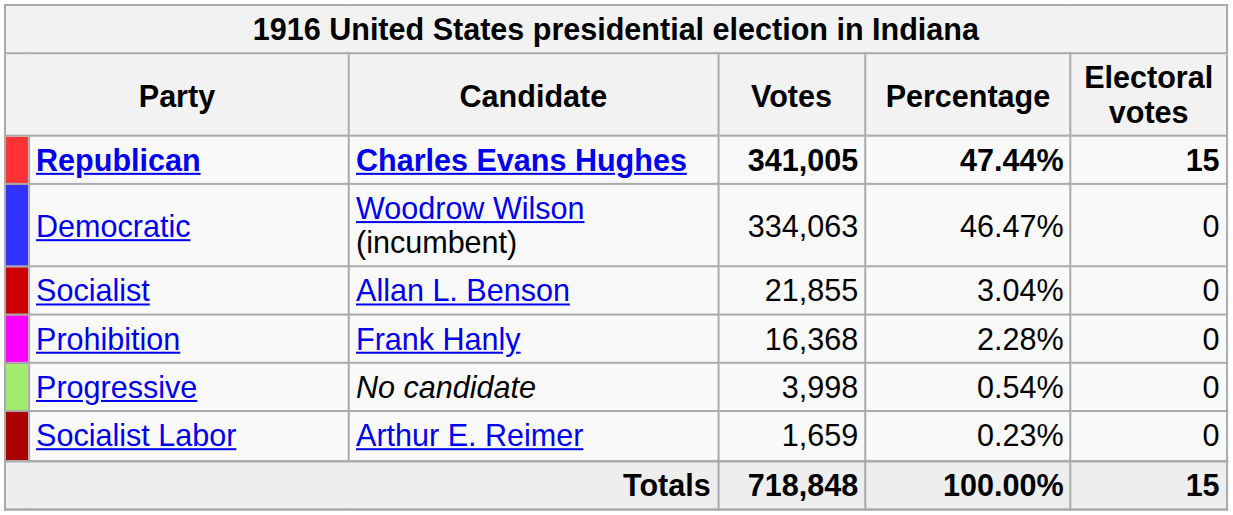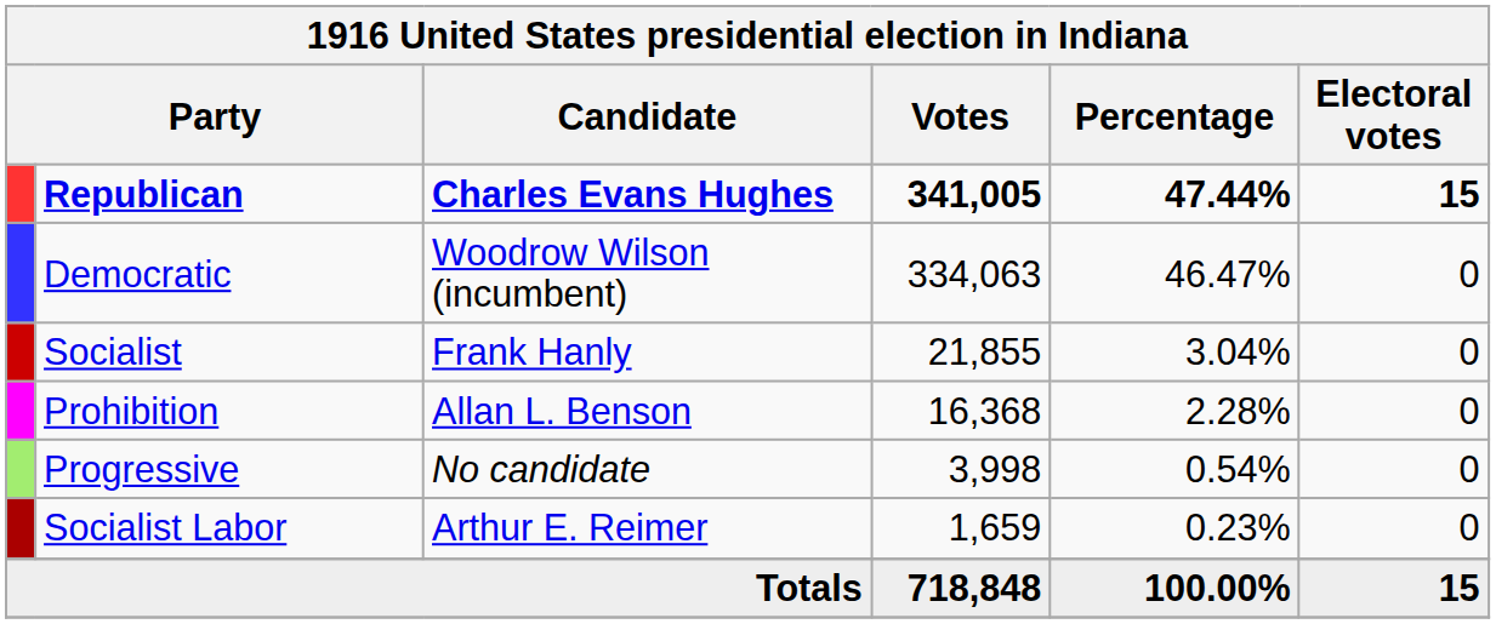Socialist | Candidate: Allan L. Benson -> Frank Hanly
Prohibition | Candidate: Frank Hanly -> Allan L. Benson
